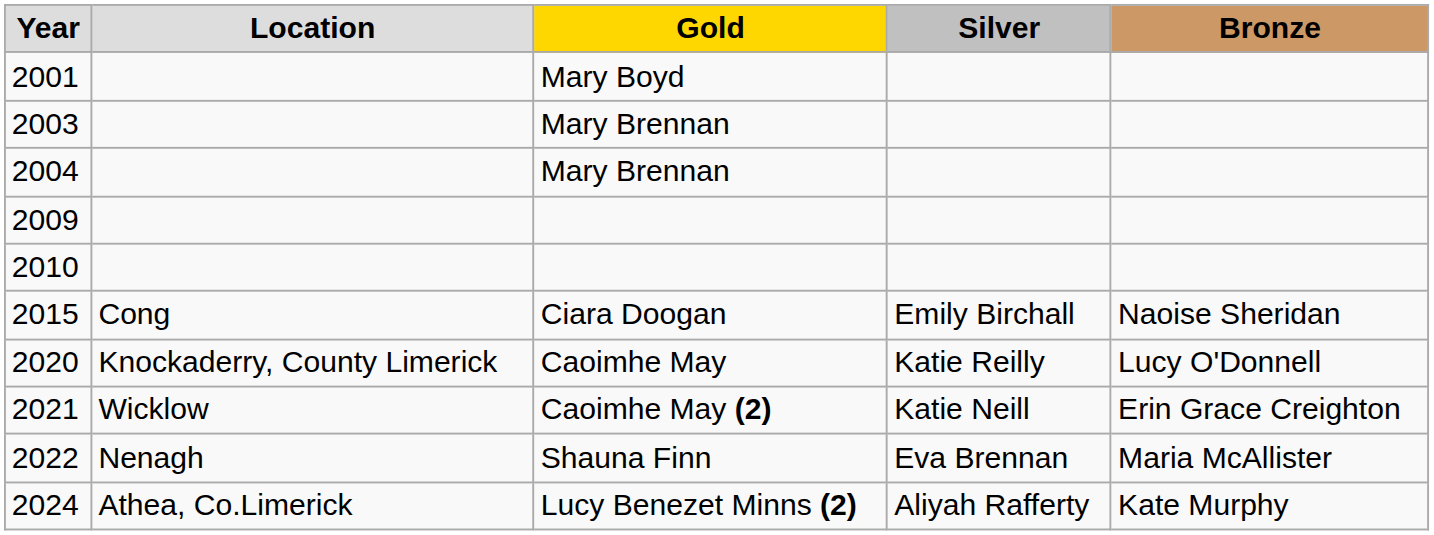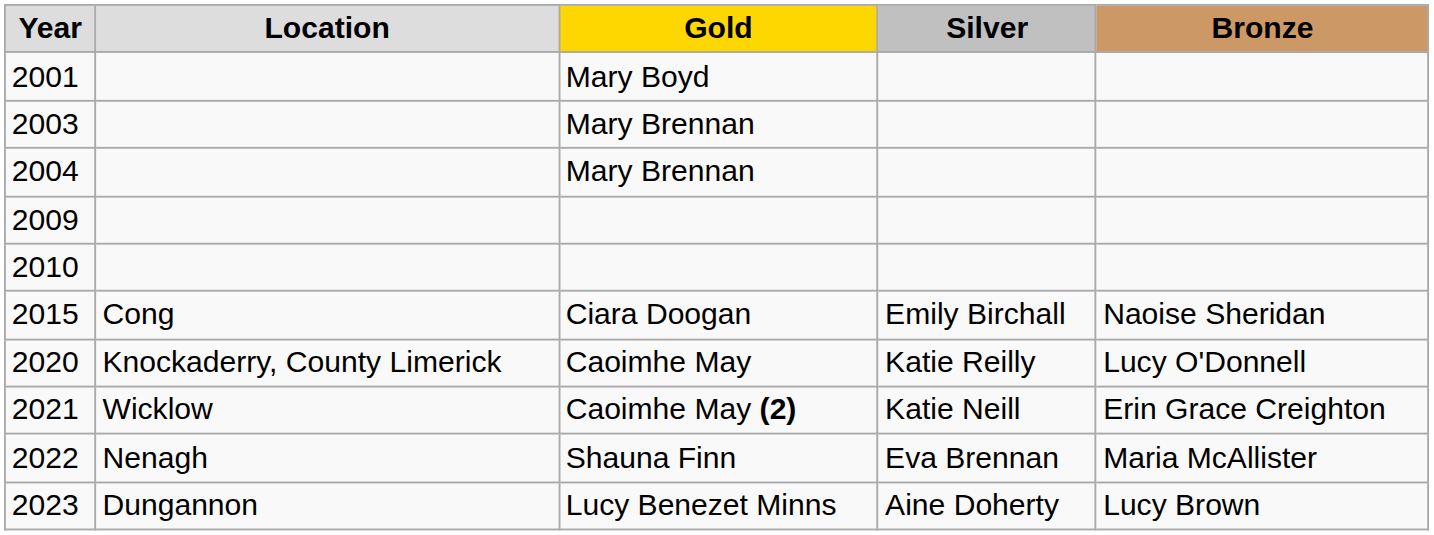+ row: 2023 | Dungannon | Lucy Benezet Minns | Aine Doherty | Lucy Brown
- row: 2024 | Athea, Co.Limerick | Lucy Benezet Minns (2) | Aliyah Rafferty | Kate Murphy
